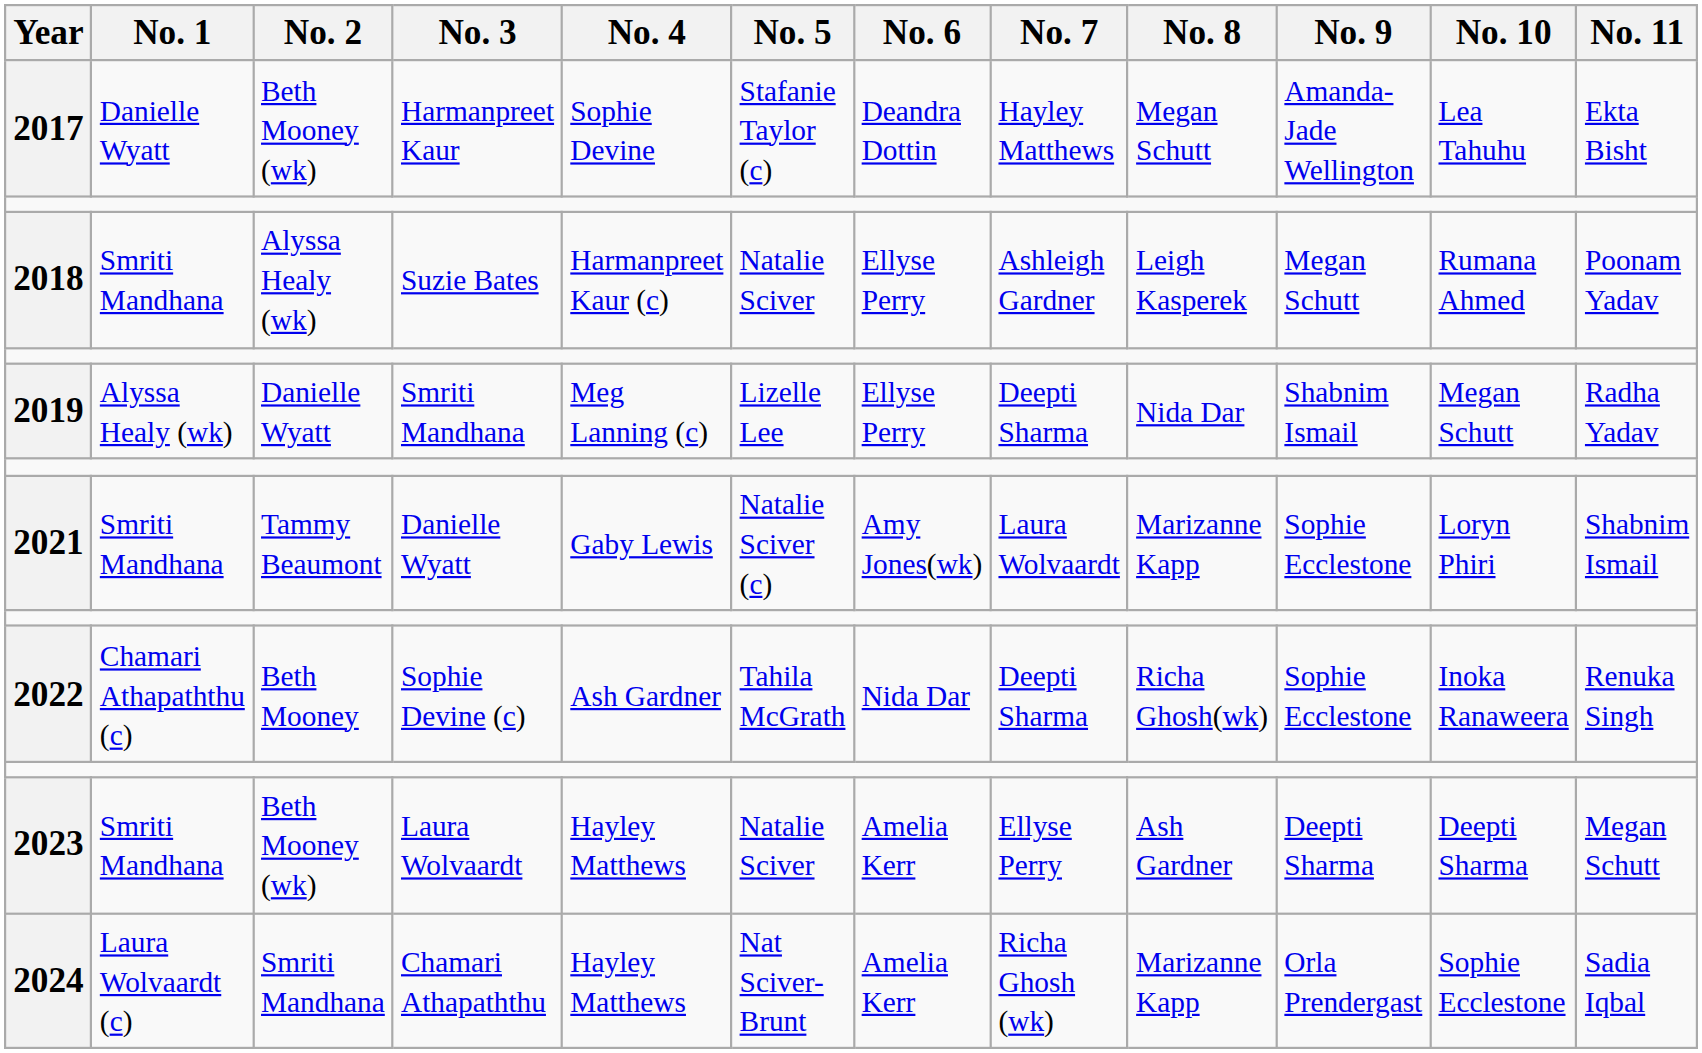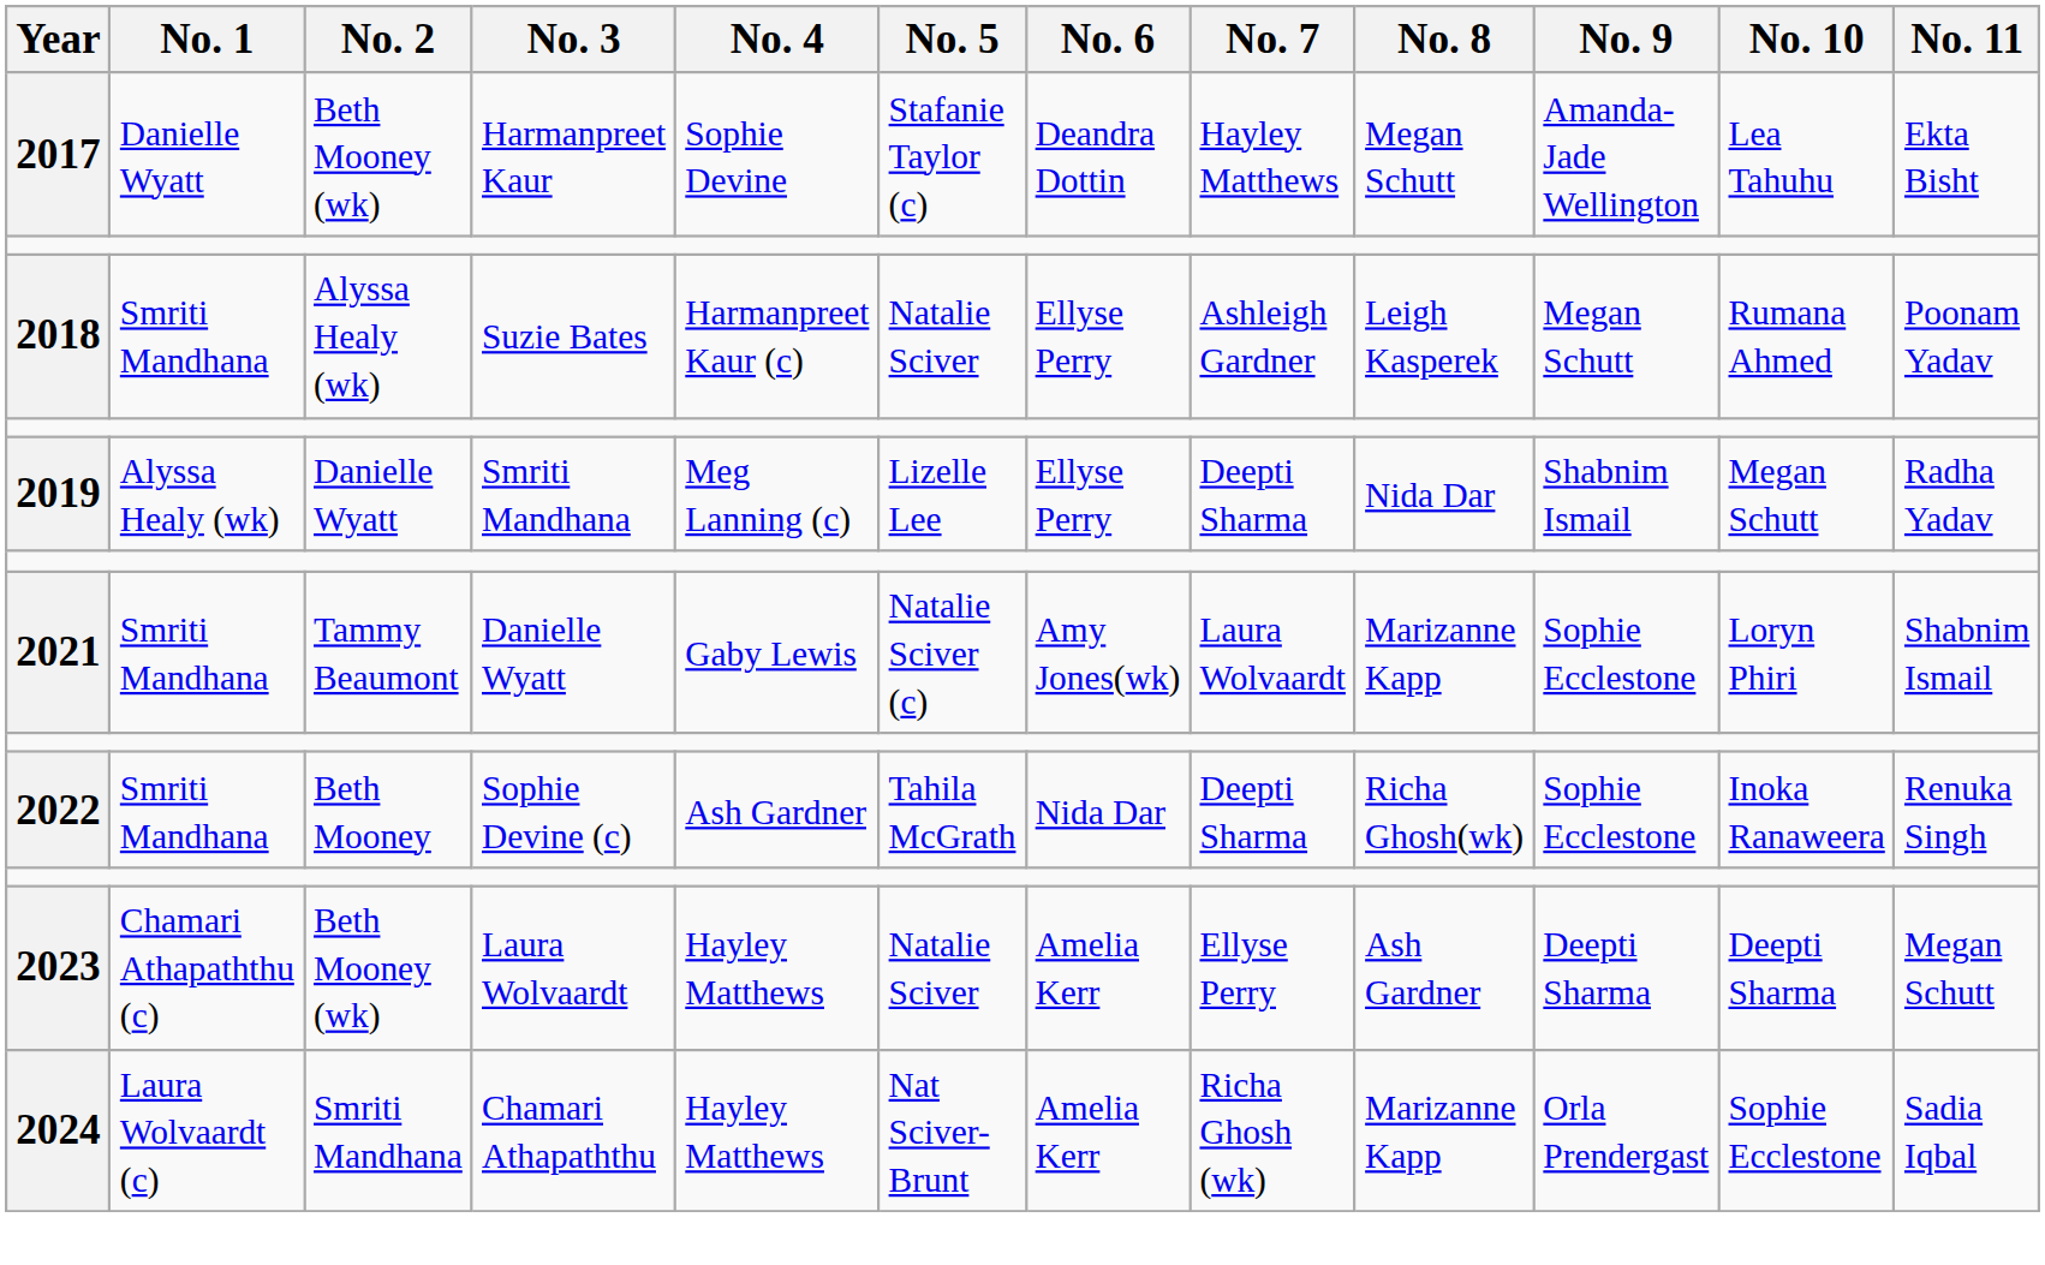2022 | No. 1: Chamari Athapaththu (c) -> Smriti Mandhana
2023 | No. 1: Smriti Mandhana -> Chamari Athapaththu (c)
